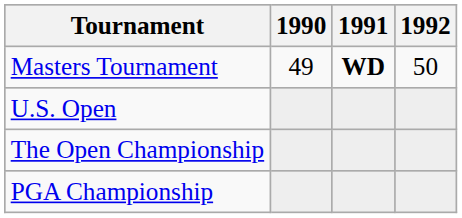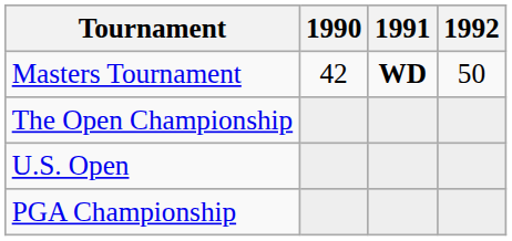Masters Tournament | 1990: 49 -> 42
rows swapped: U.S. Open <-> The Open Championship
